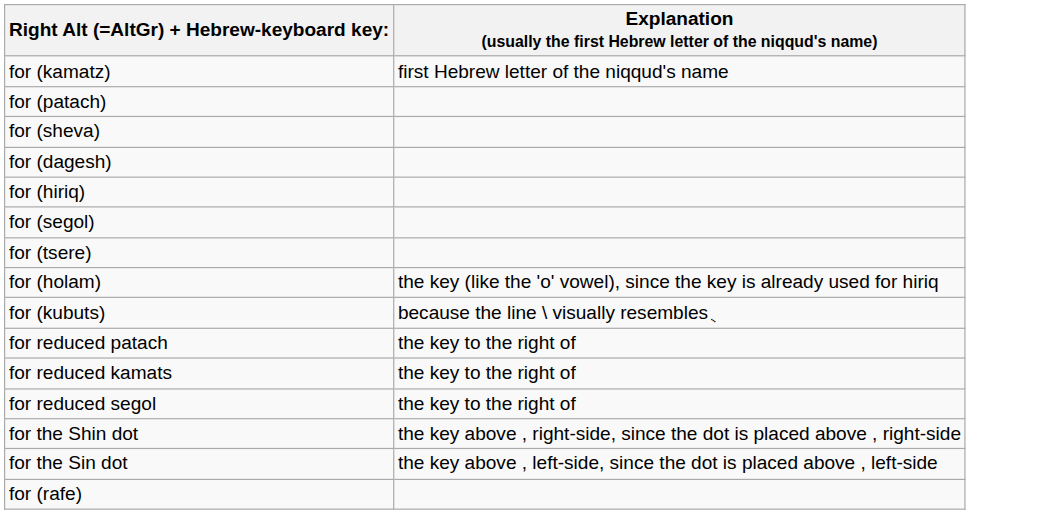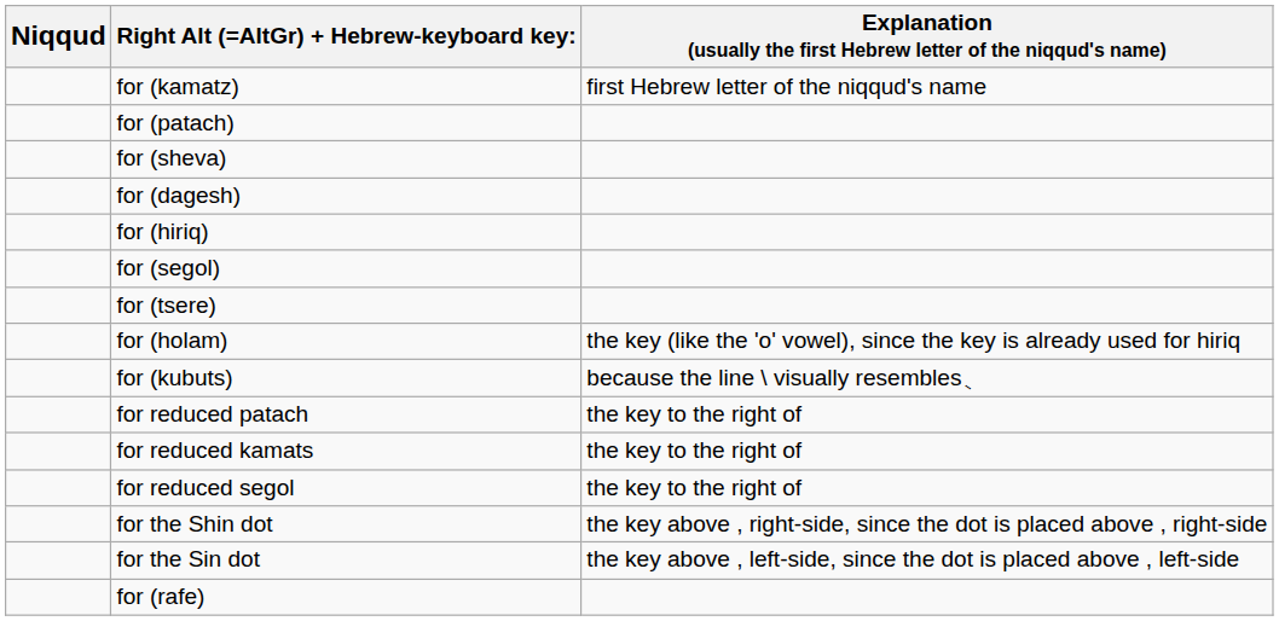+ column: Niqqud
